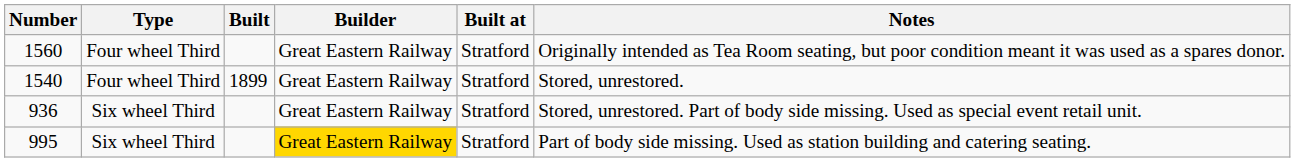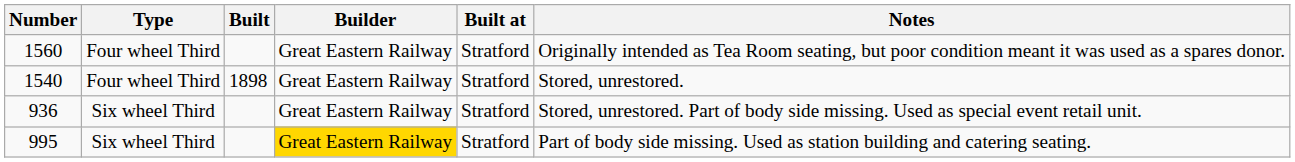1540 | Built: 1899 -> 1898
